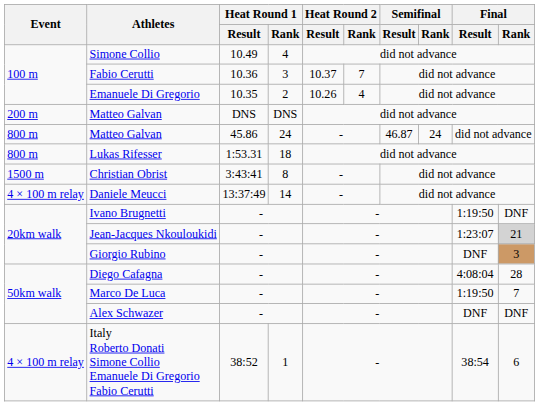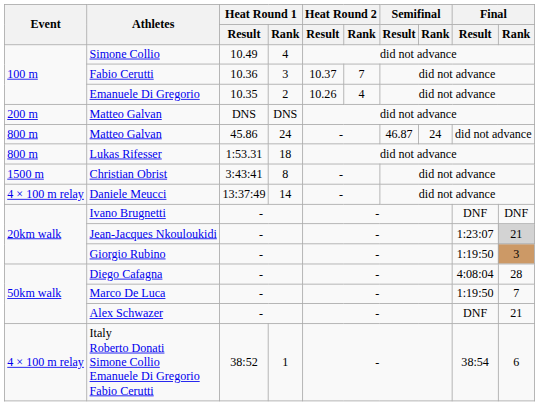Ivano Brugnetti | Final / Result: 1:19:50 -> DNF
Giorgio Rubino | Final / Result: DNF -> 1:19:50
Alex Schwazer | Final / Rank: DNF -> 21
